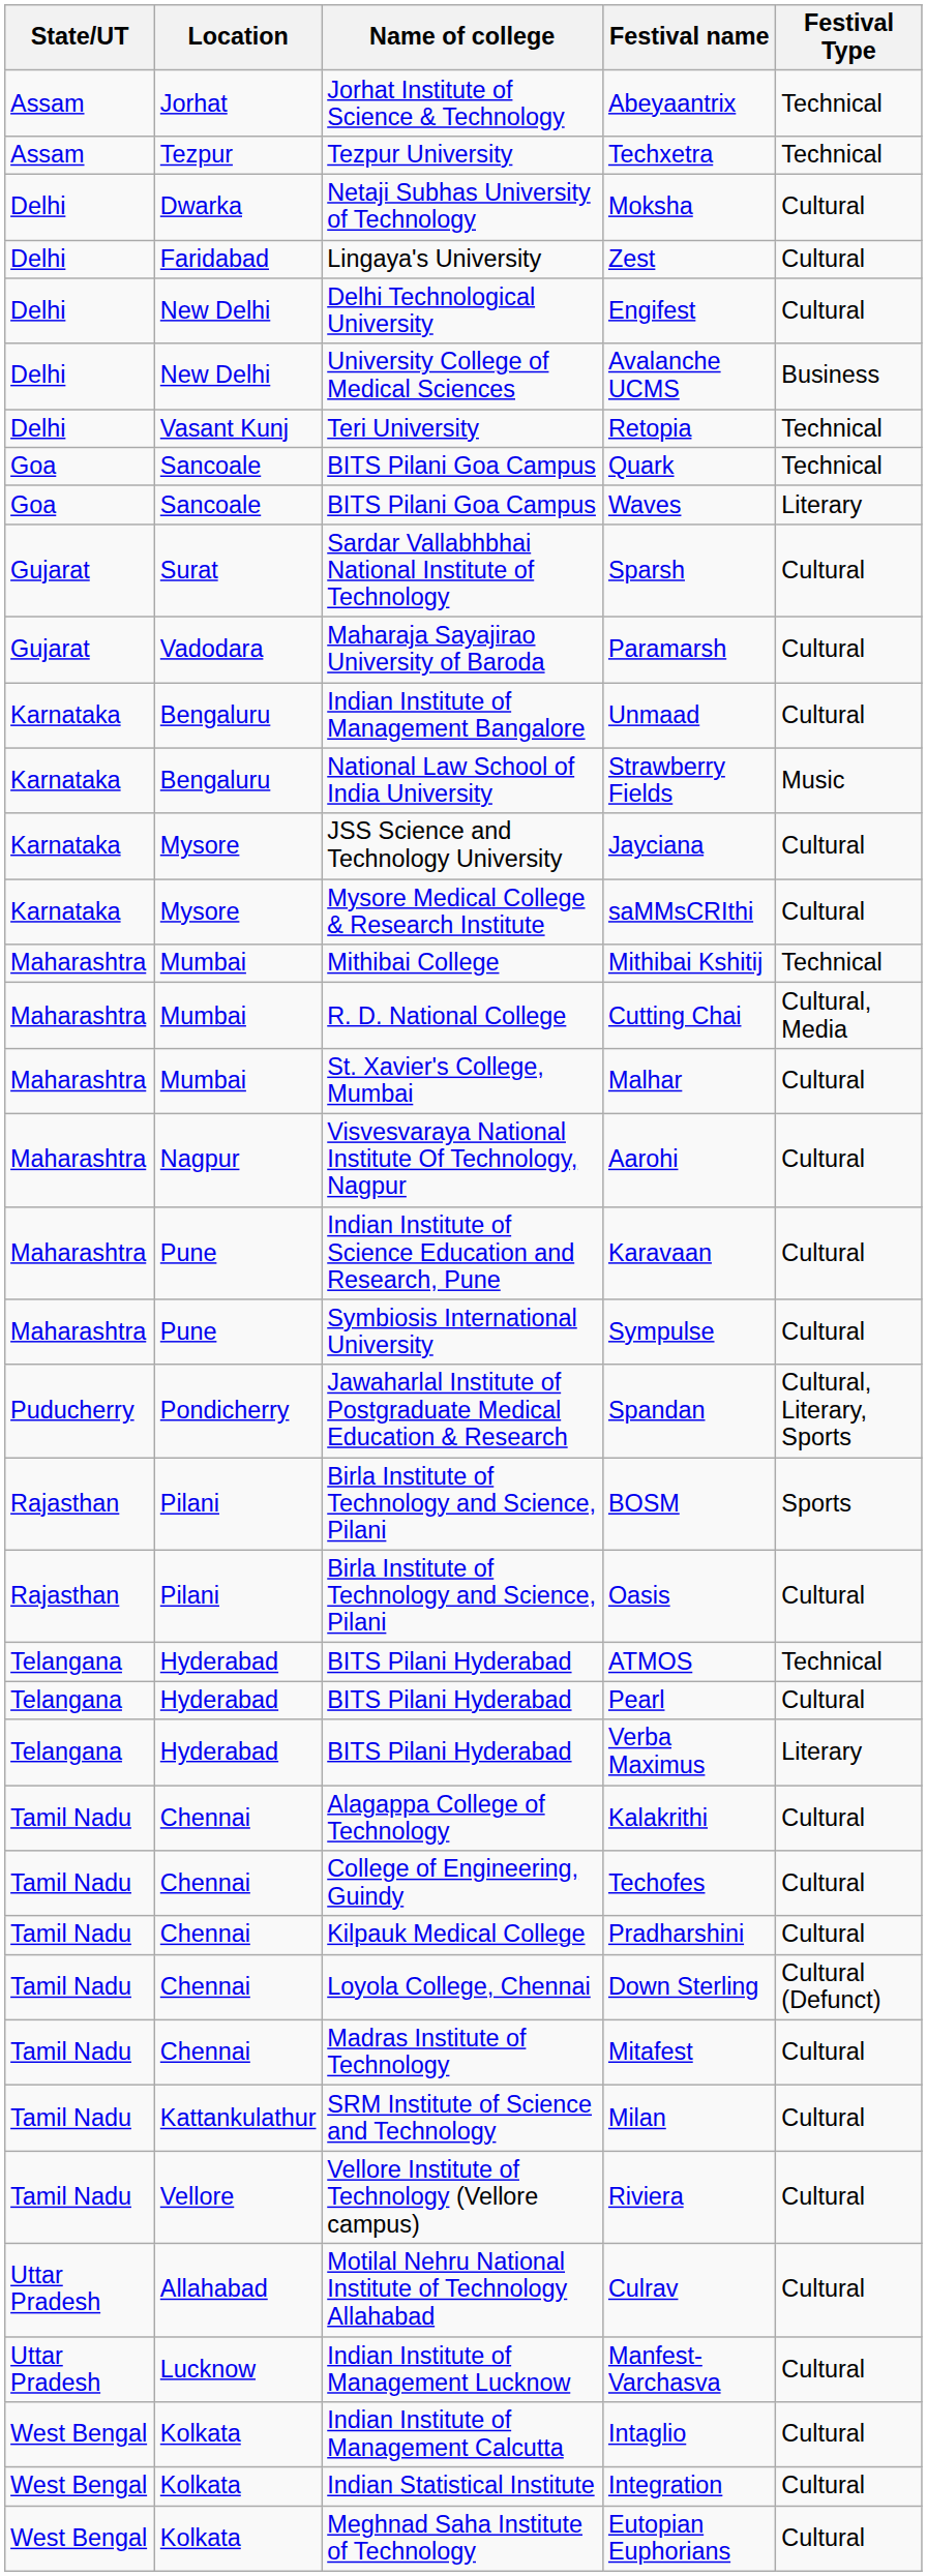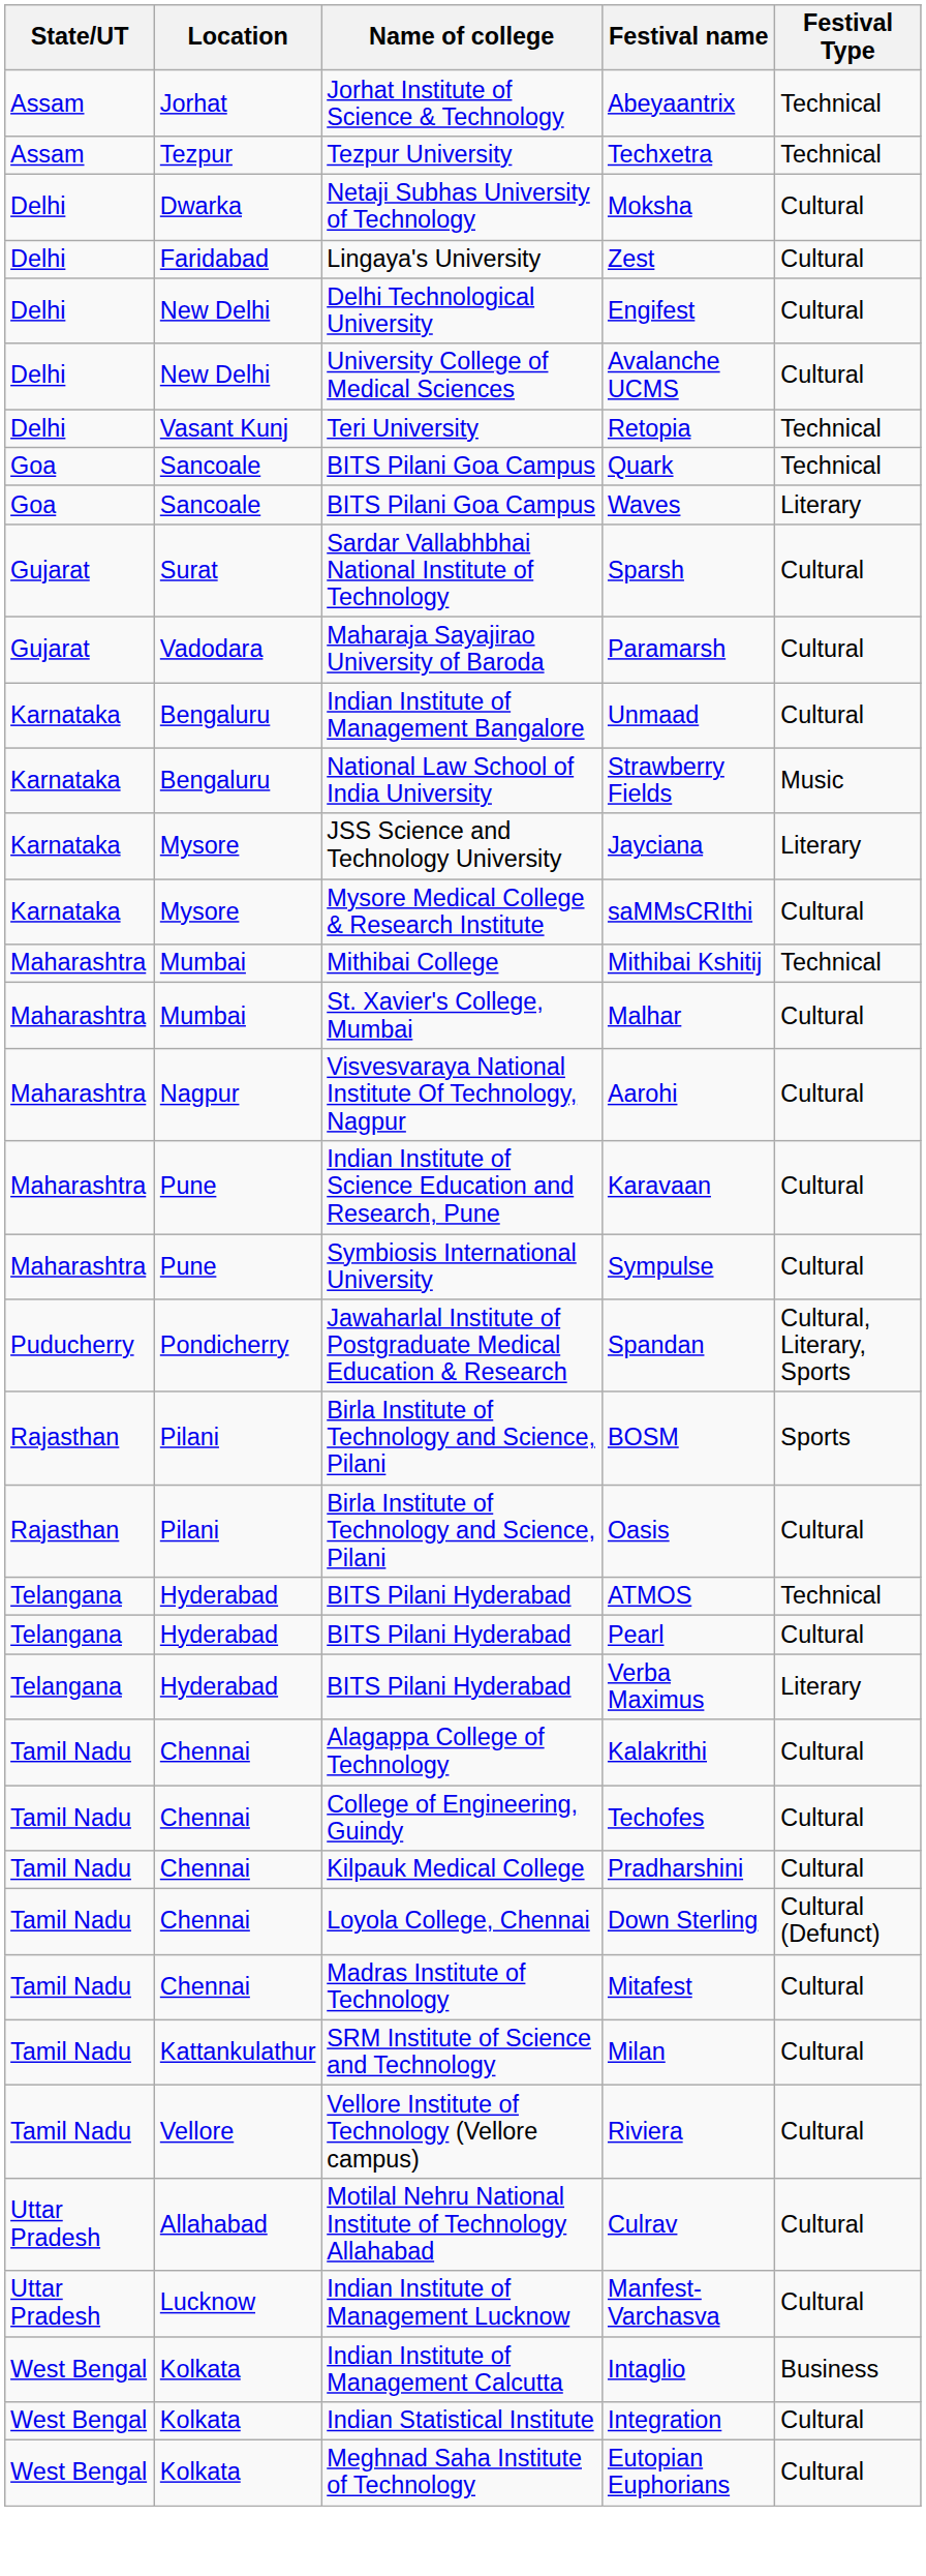Avalanche UCMS | Festival Type: Business -> Cultural
Jayciana | Festival Type: Cultural -> Literary
- row: Maharashtra | Mumbai | R. D. National College | Cutting Chai | Cultural, Media
Intaglio | Festival Type: Cultural -> Business
